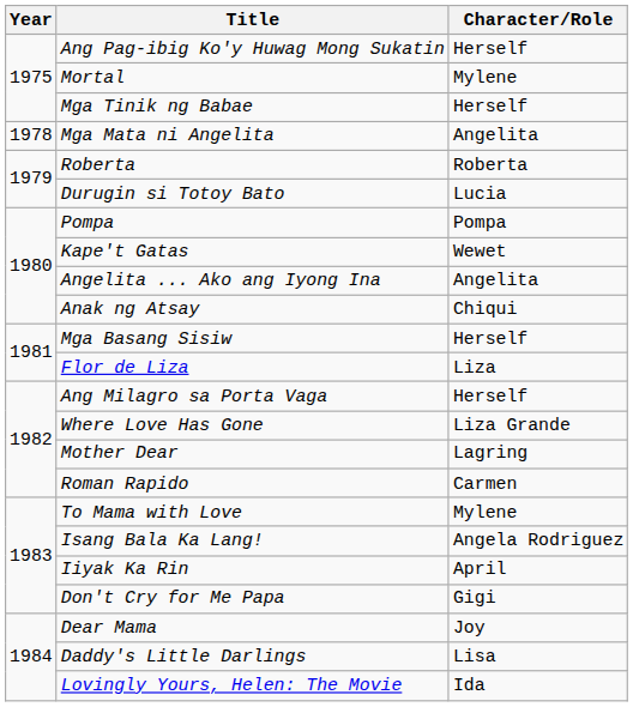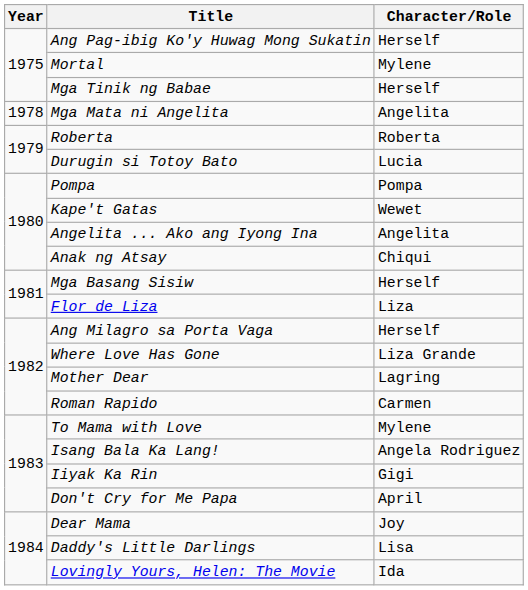Iiyak Ka Rin | Character/Role: April -> Gigi
Don't Cry for Me Papa | Character/Role: Gigi -> April
